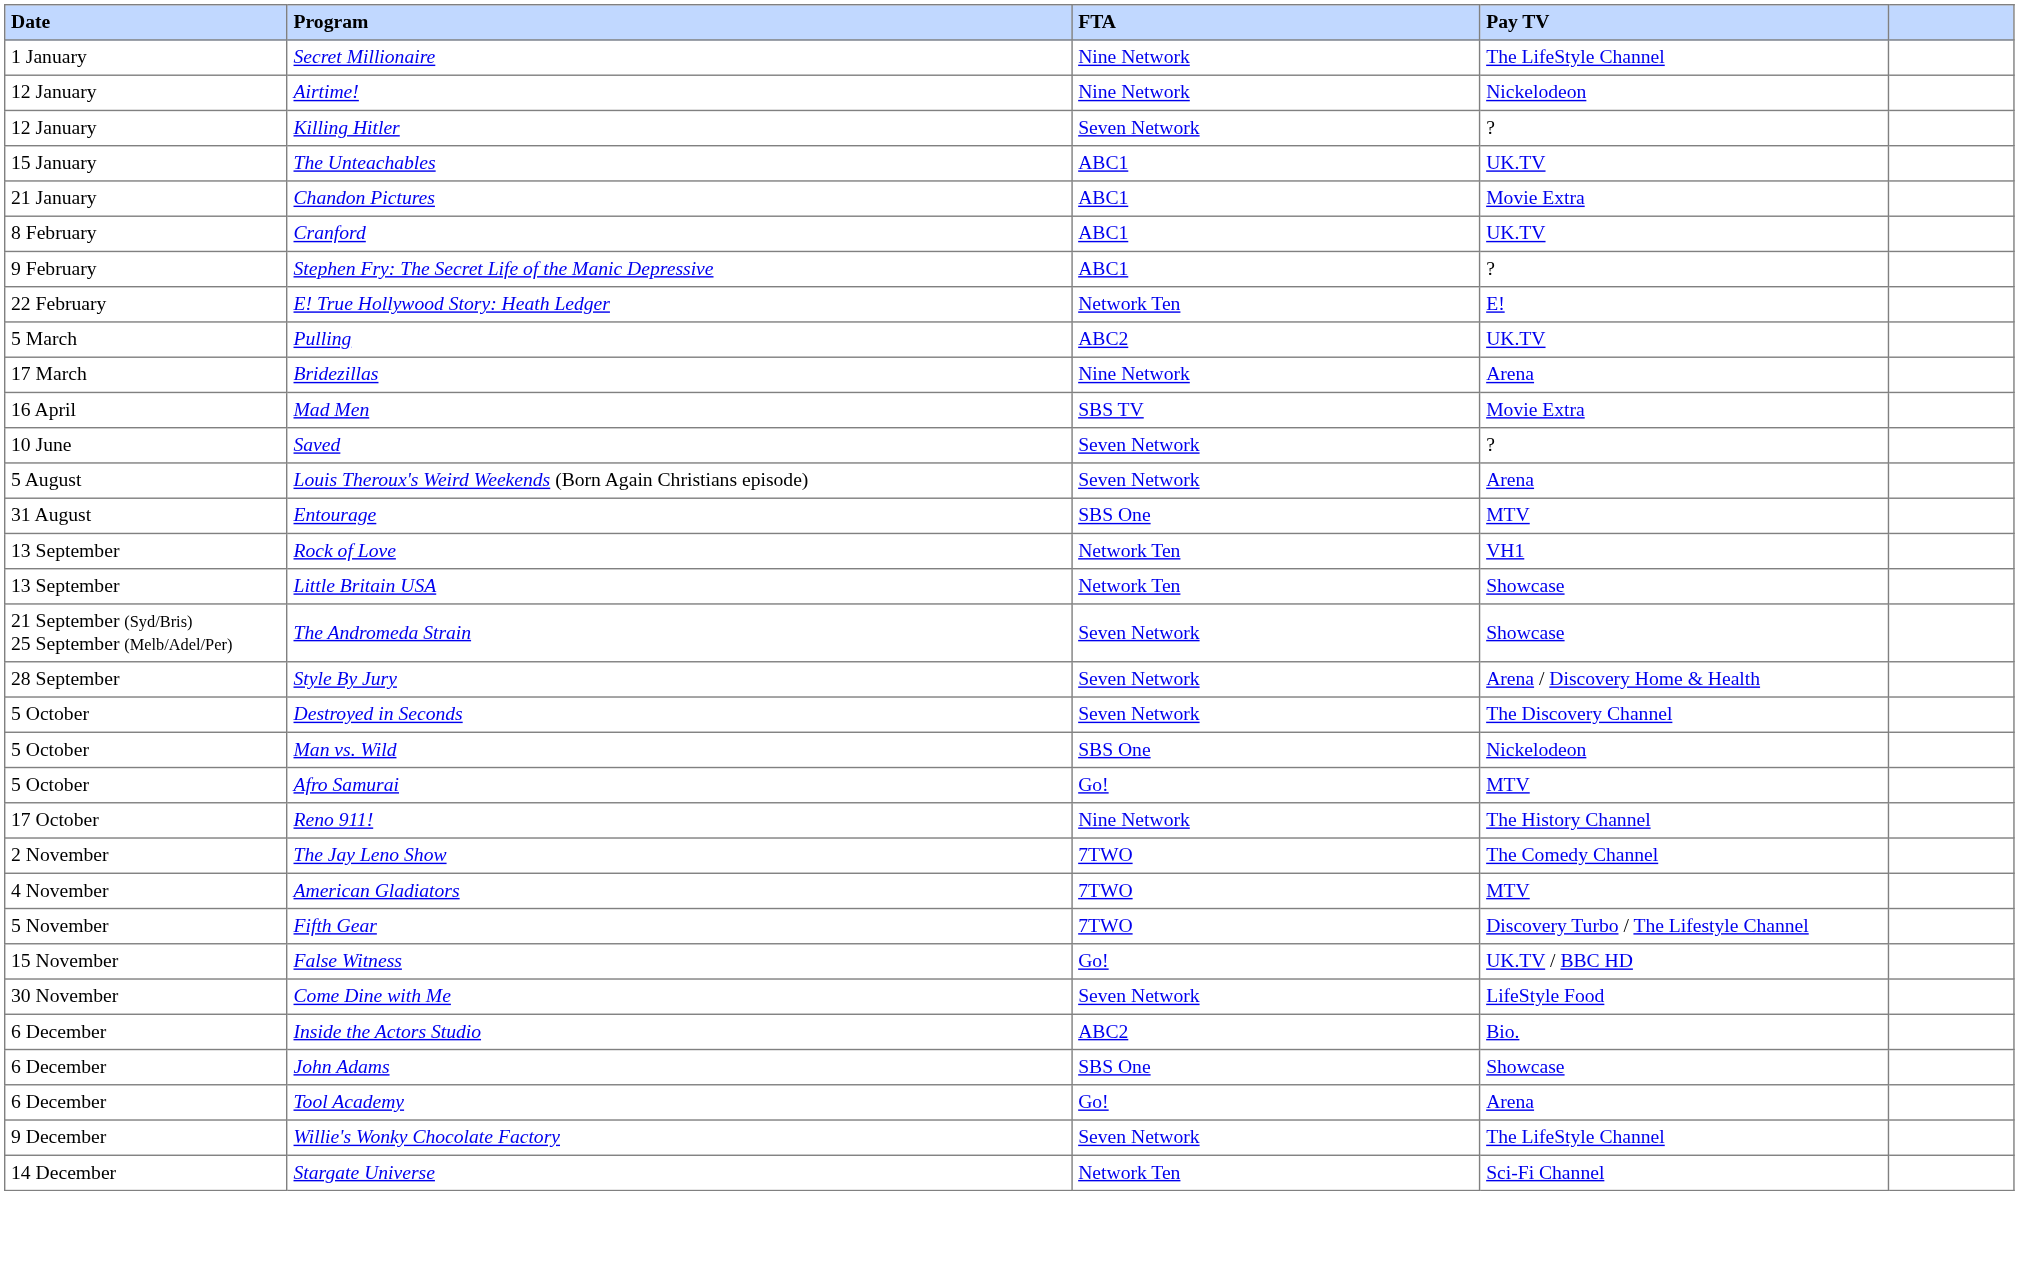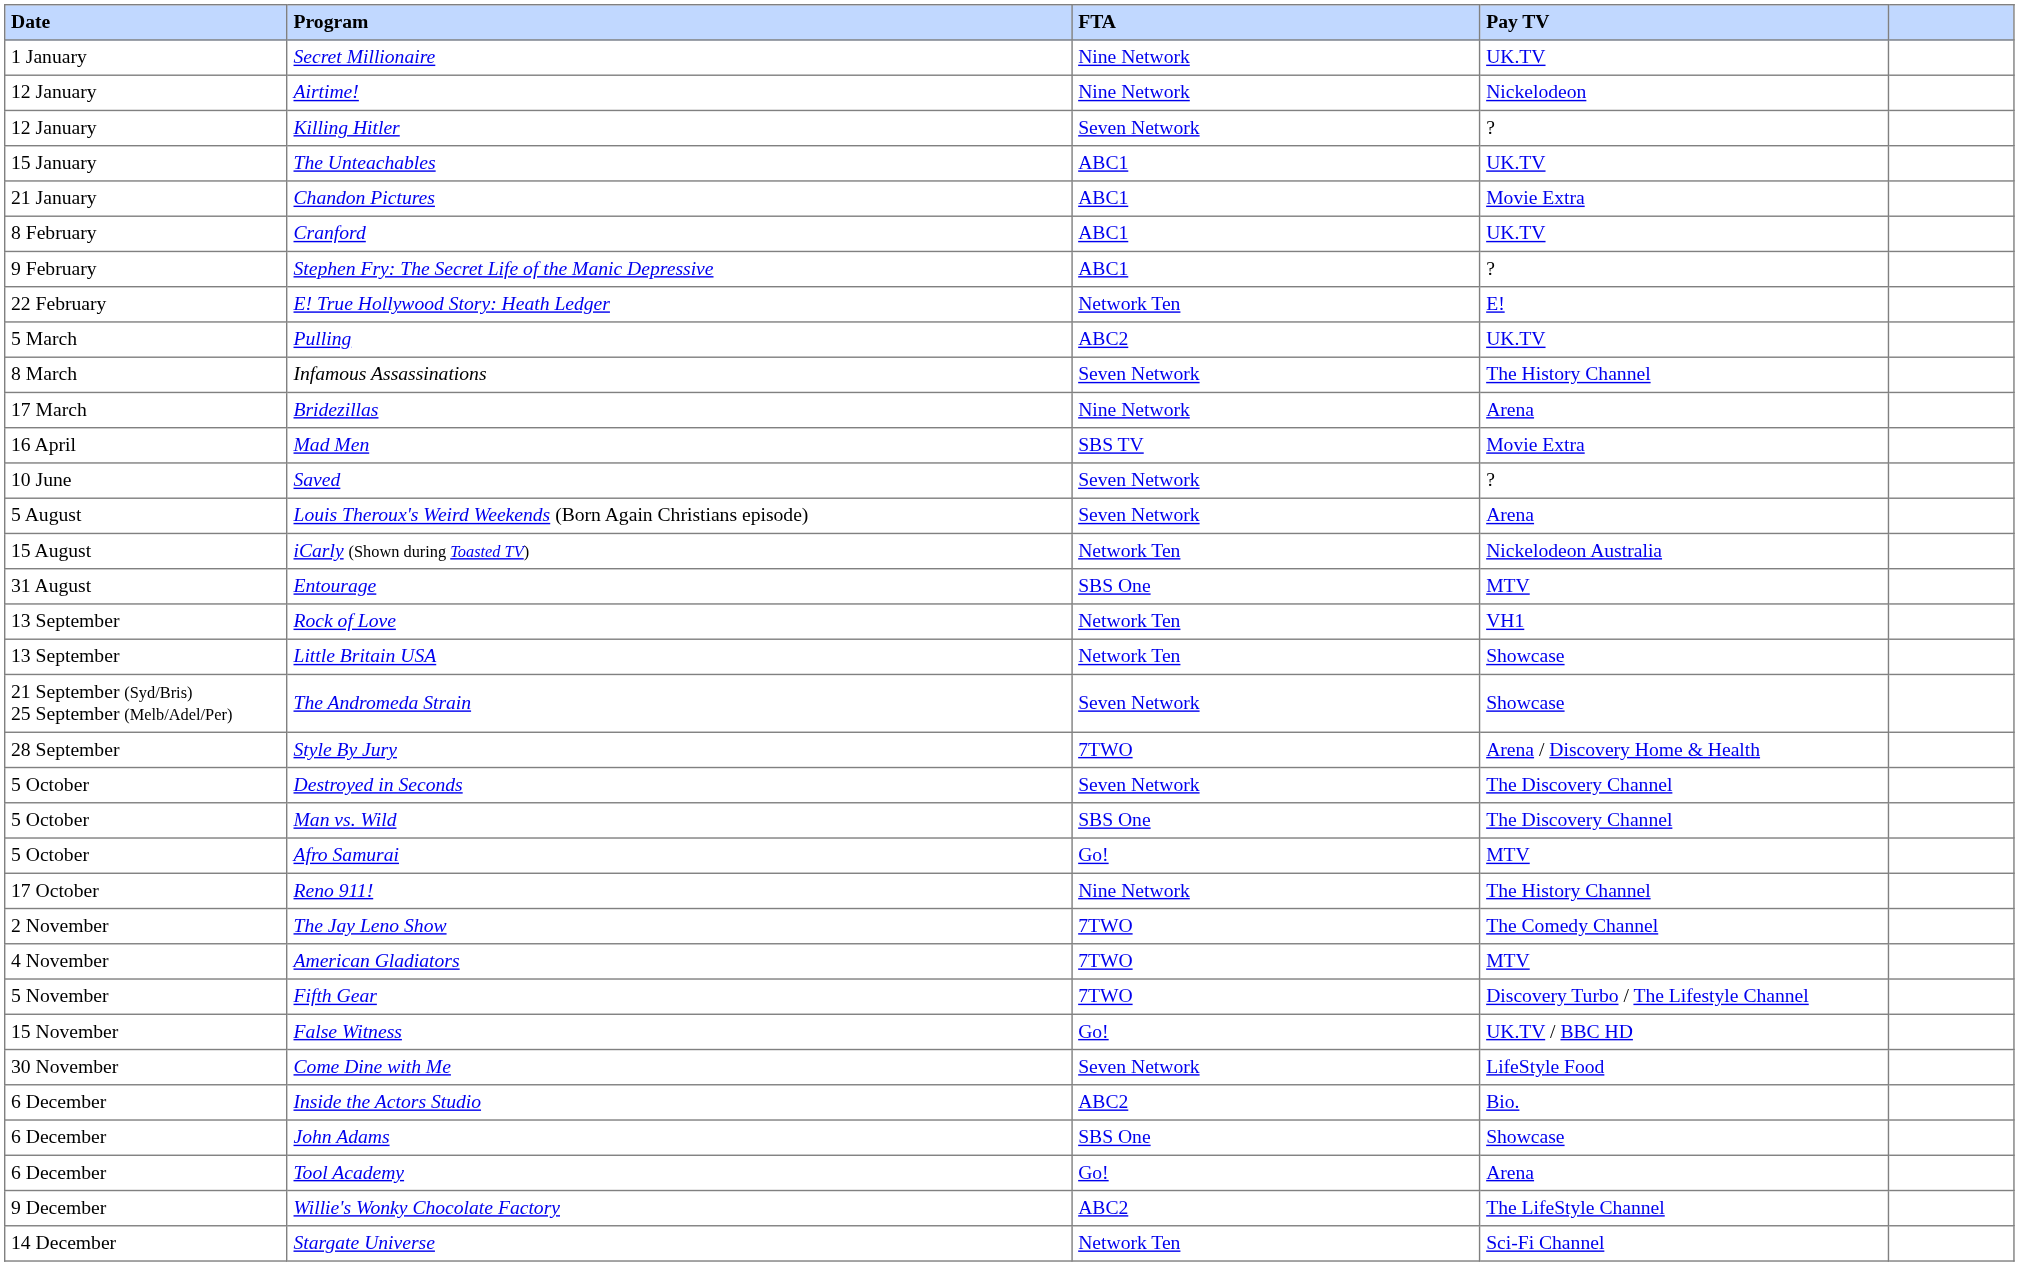Secret Millionaire | Pay TV: The LifeStyle Channel -> UK.TV
+ row: 8 March | Infamous Assassinations | Seven Network | The History Channel
+ row: 15 August | iCarly (Shown during Toasted TV) | Network Ten | Nickelodeon Australia
Style By Jury | FTA: Seven Network -> 7TWO
Man vs. Wild | Pay TV: Nickelodeon -> The Discovery Channel
Willie's Wonky Chocolate Factory | FTA: Seven Network -> ABC2
